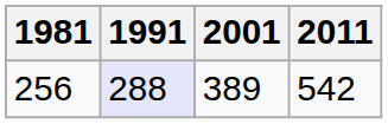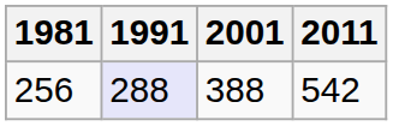256 | 2001: 389 -> 388
